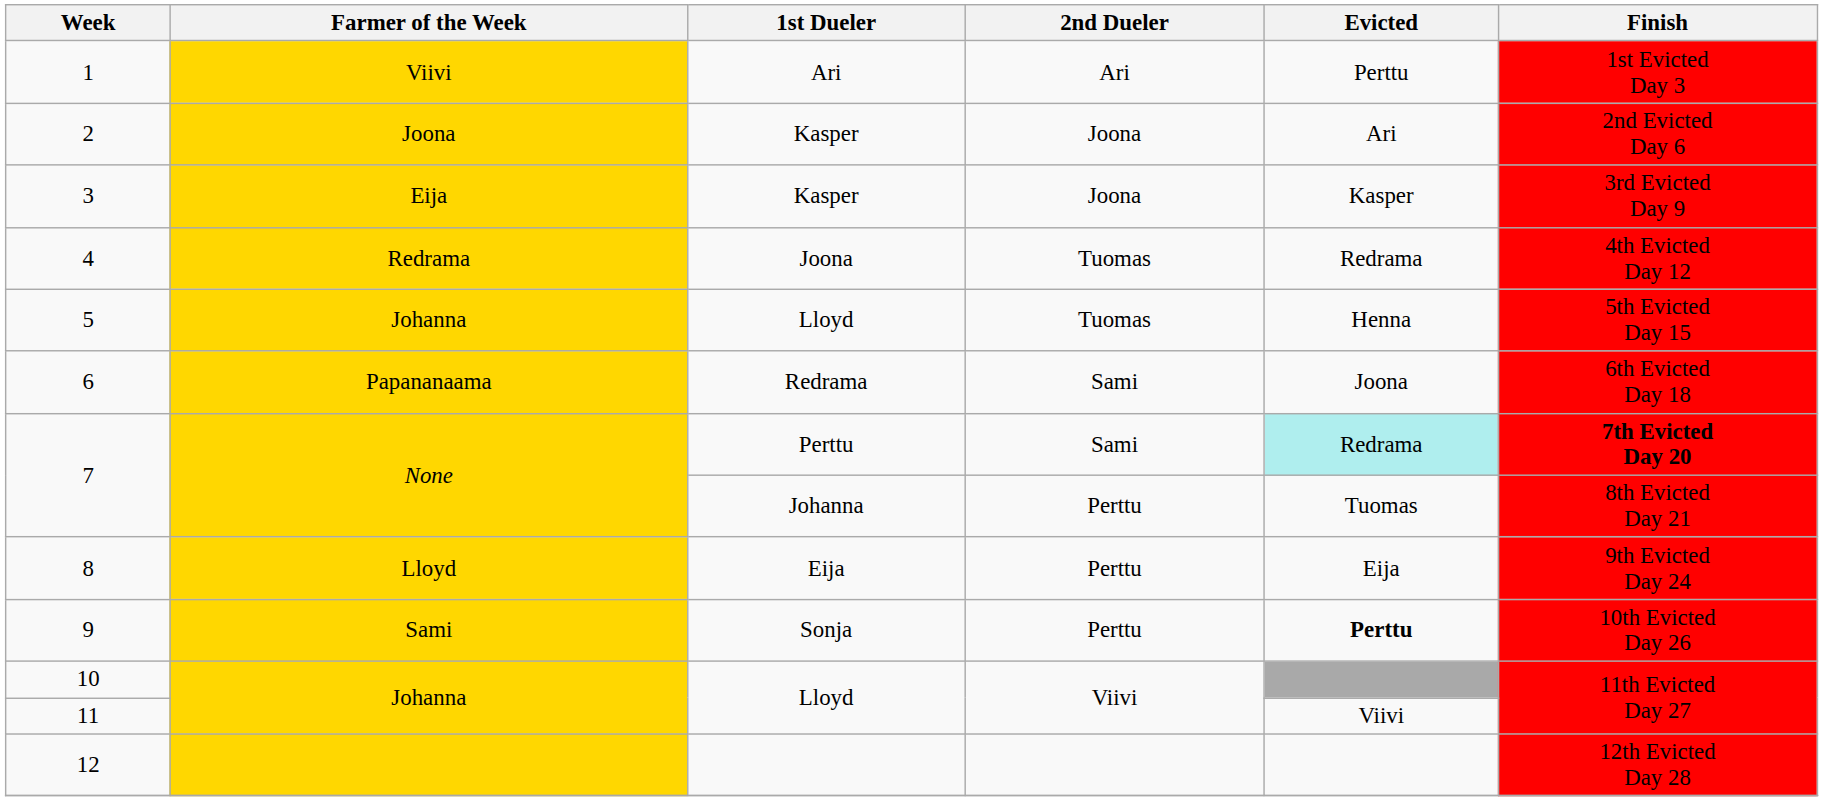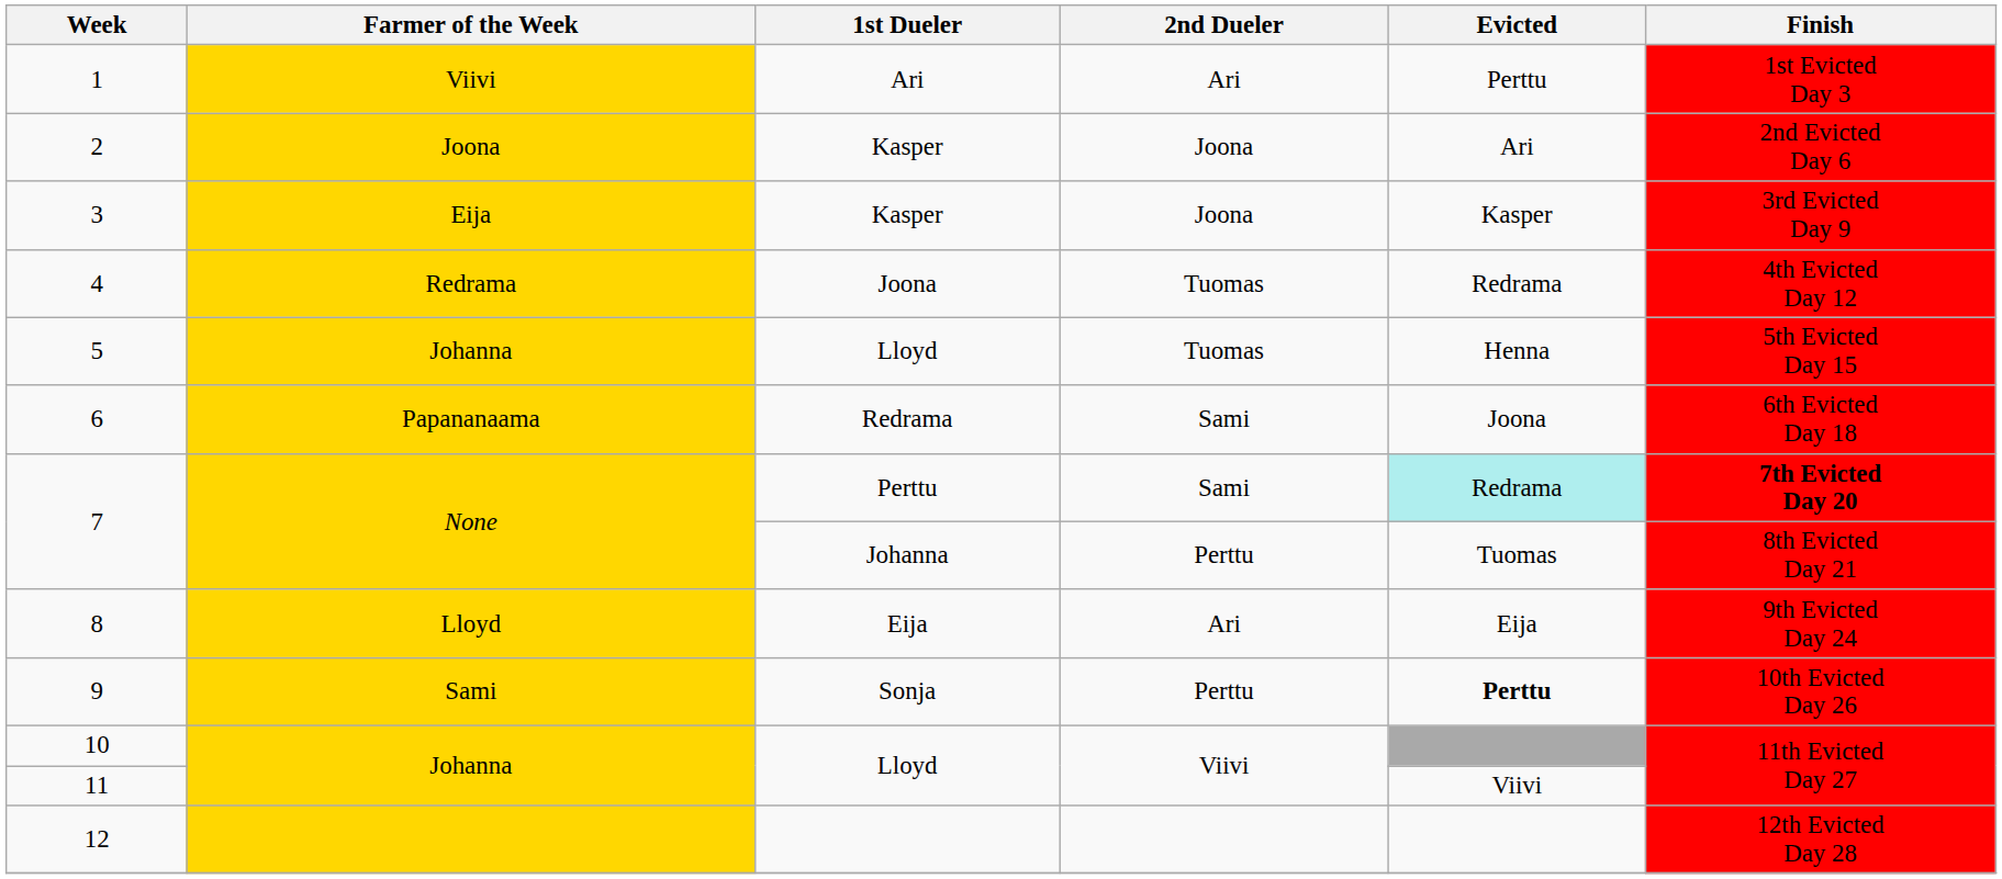8 | 2nd Dueler: Perttu -> Ari
